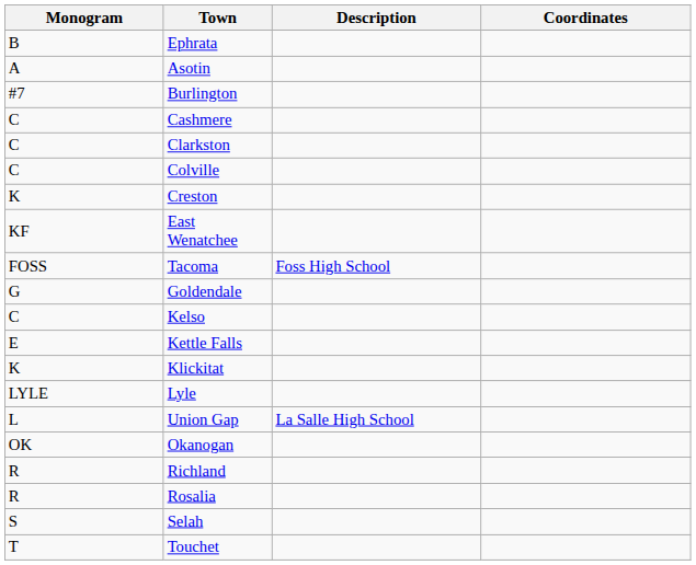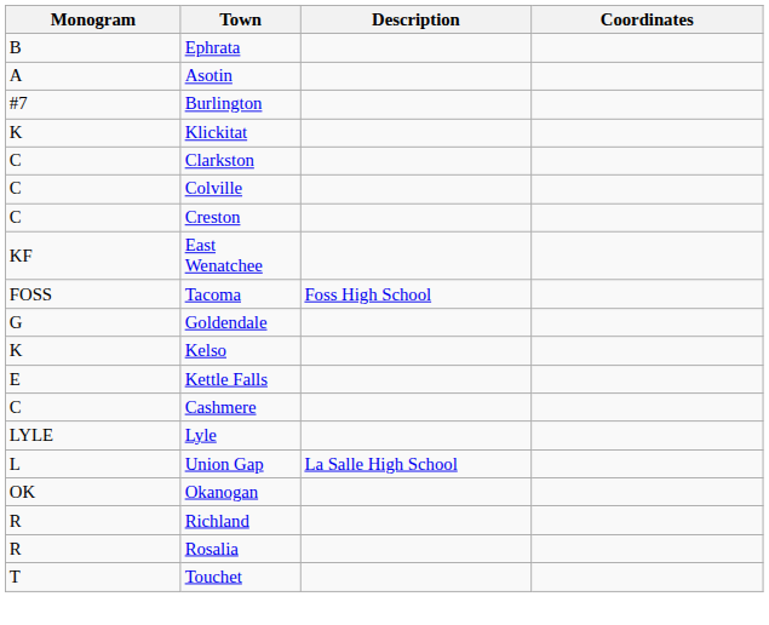rows swapped: Cashmere <-> Klickitat
Creston | Monogram: K -> C
Kelso | Monogram: C -> K
- row: S | Selah
